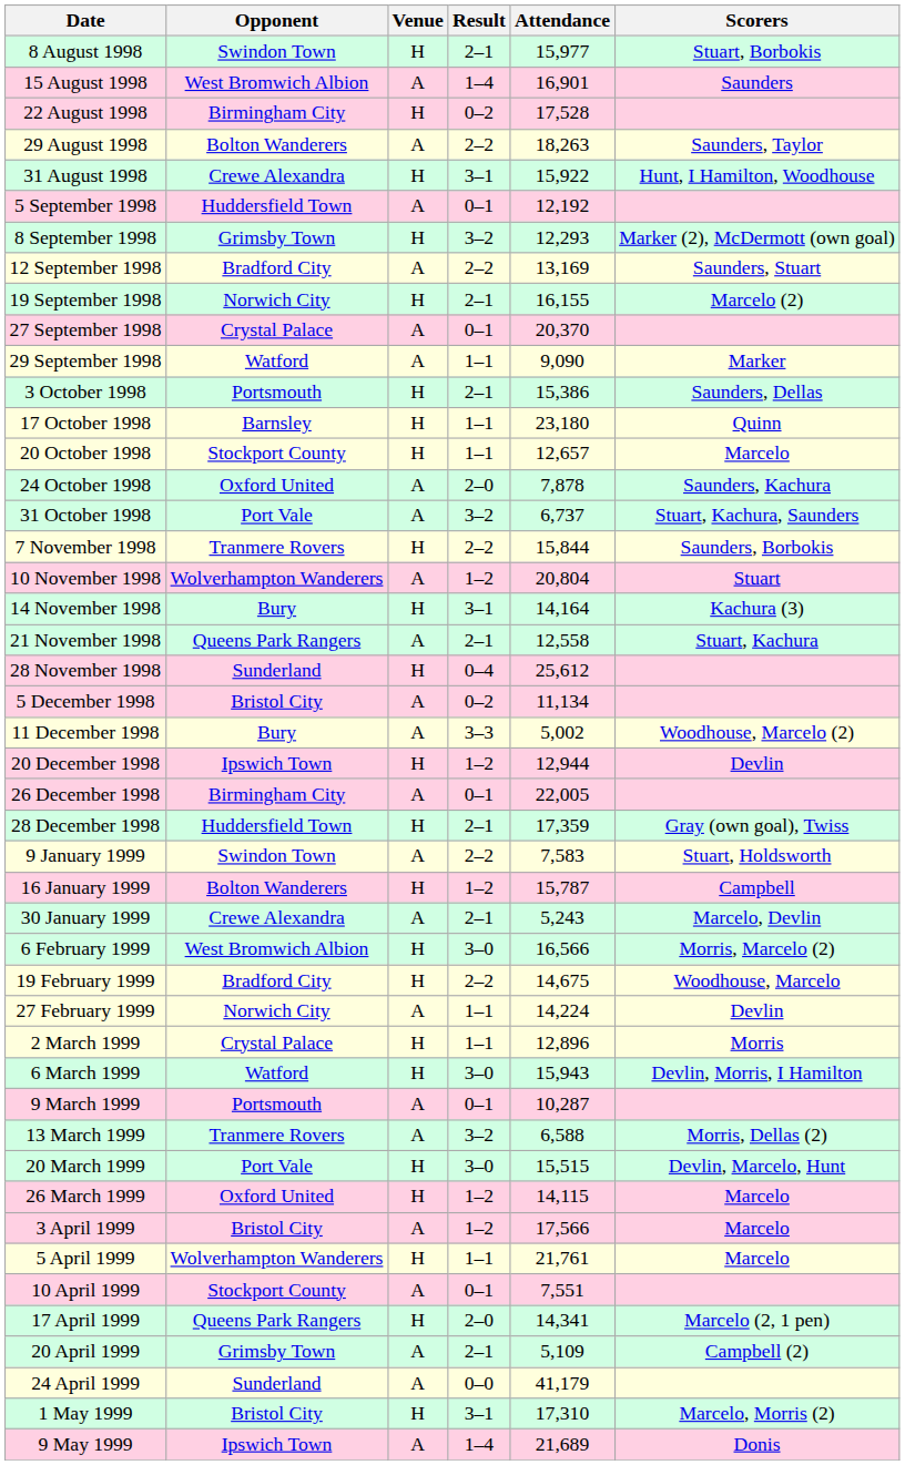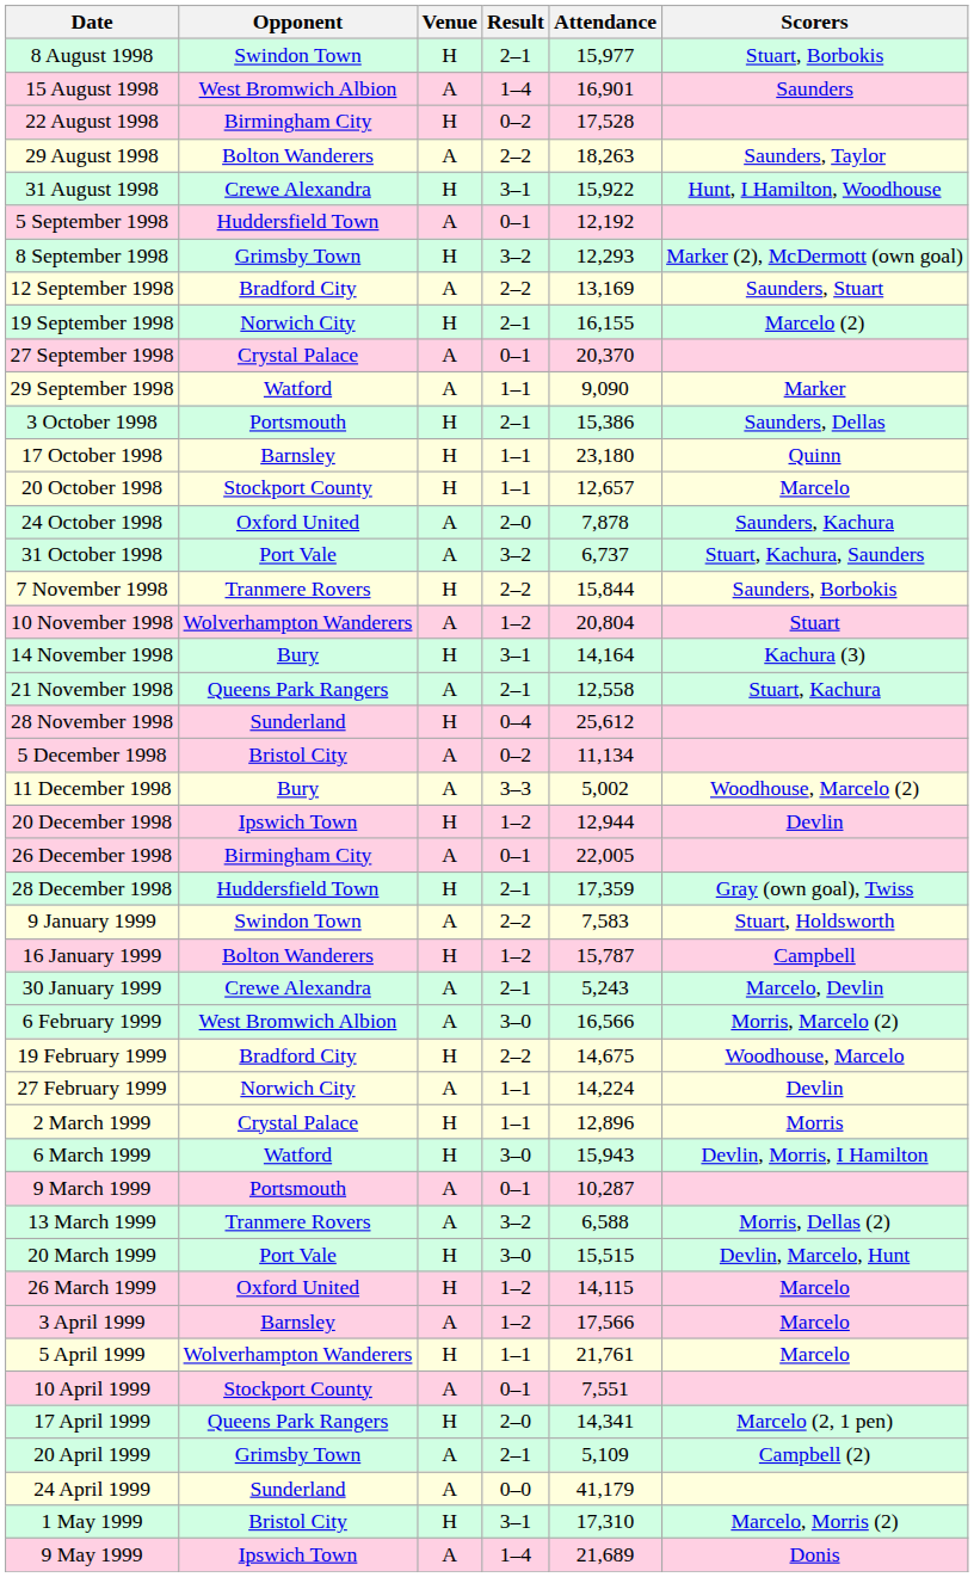6 February 1999 | Venue: H -> A
3 April 1999 | Opponent: Bristol City -> Barnsley
